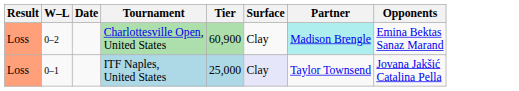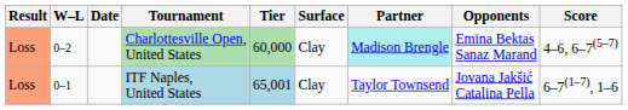+ column: Score | 4–6, 6–7(5–7) | 6–7(1–7), 1–6
Charlottesville Open, United States | Tier: 60,900 -> 60,000
ITF Naples, United States | Tier: 25,000 -> 65,001
ITF Naples, United States | Surface: lavender background -> no background
